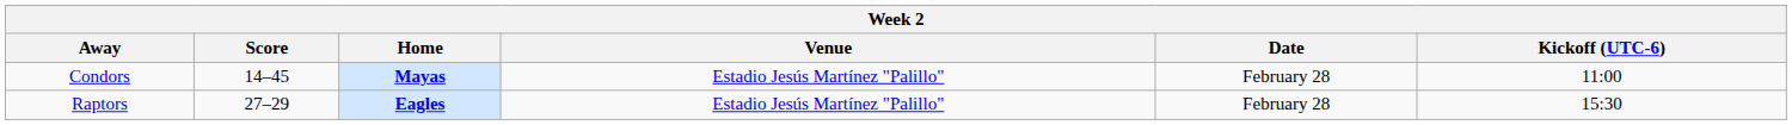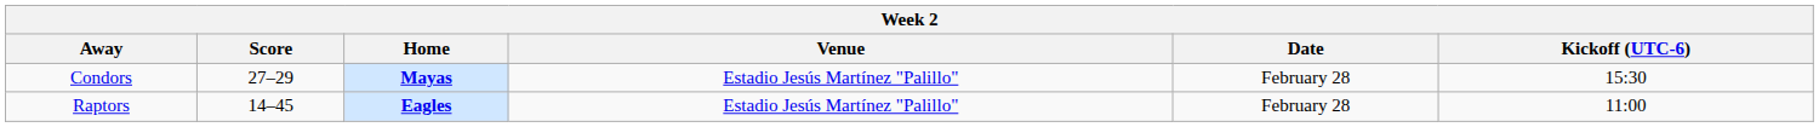Condors | Score: 14–45 -> 27–29
Condors | Kickoff (UTC-6): 11:00 -> 15:30
Raptors | Score: 27–29 -> 14–45
Raptors | Kickoff (UTC-6): 15:30 -> 11:00
